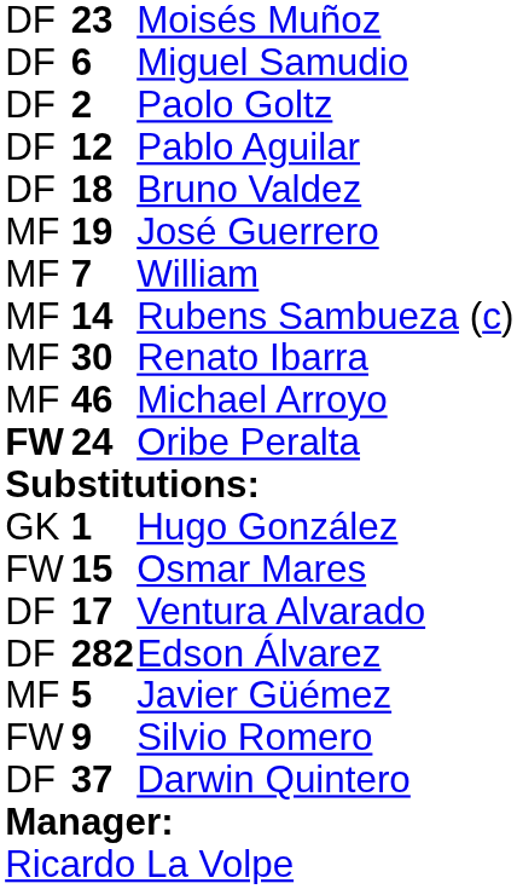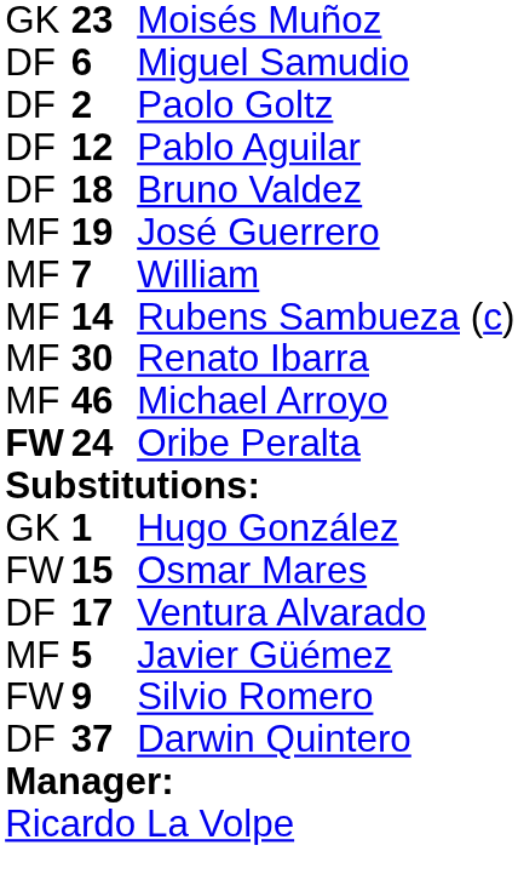Moisés Muñoz | column 1: DF -> GK
- row: DF | 282 | Edson Álvarez
